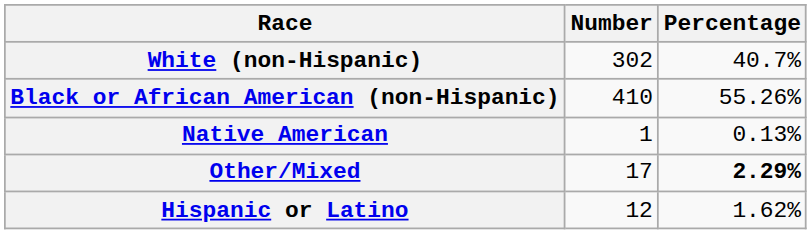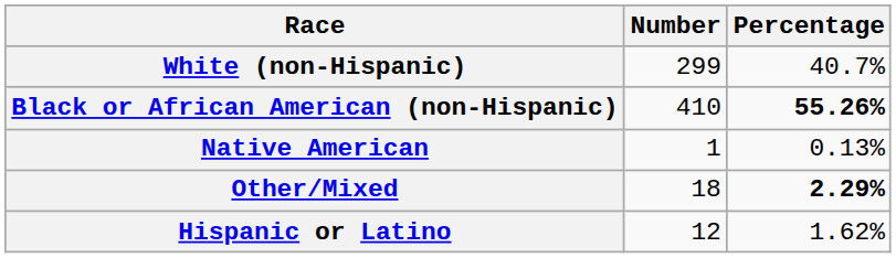White (non-Hispanic) | Number: 302 -> 299
Black or African American (non-Hispanic) | Percentage: normal -> bold
Other/Mixed | Number: 17 -> 18
